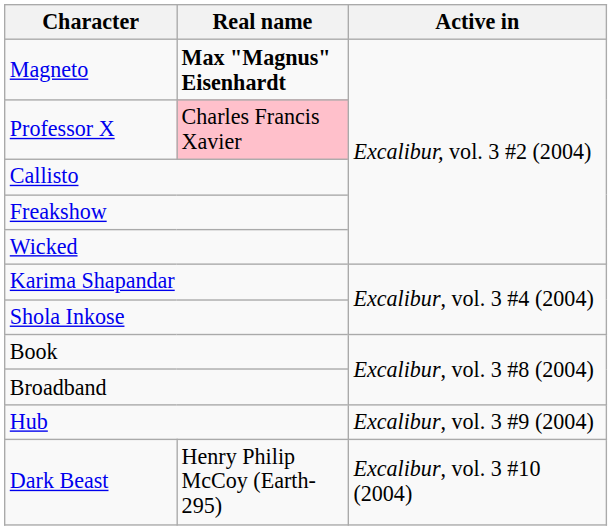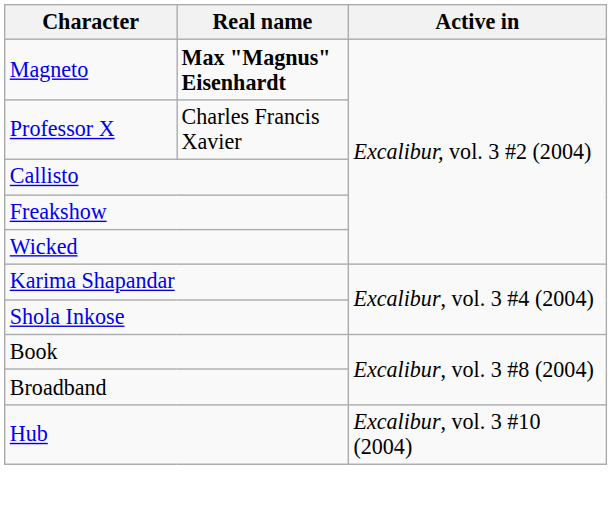Professor X | Real name: pink background -> no background
Hub | Active in: Excalibur, vol. 3 #9 (2004) -> Excalibur, vol. 3 #10 (2004)
- row: Dark Beast | Henry Philip McCoy (Earth-295) | Excalibur, vol. 3 #10 (2004)
